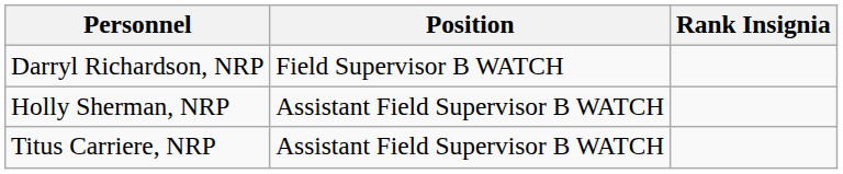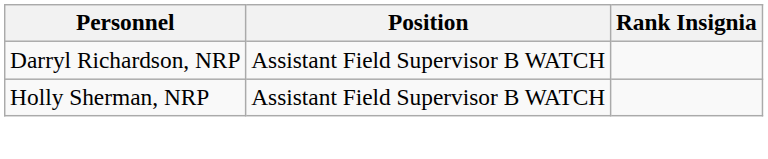Darryl Richardson, NRP | Position: Field Supervisor B WATCH -> Assistant Field Supervisor B WATCH
- row: Titus Carriere, NRP | Assistant Field Supervisor B WATCH
